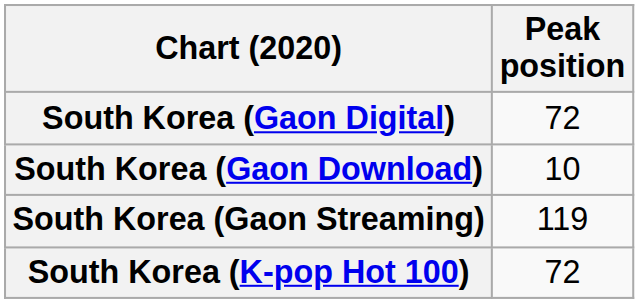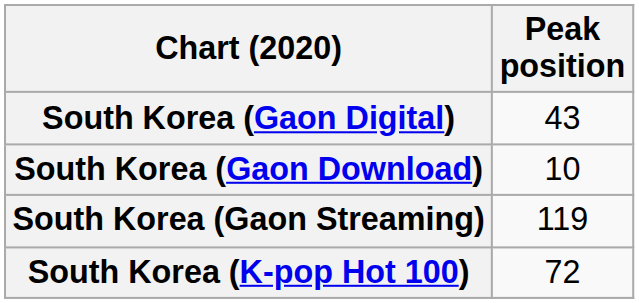South Korea (Gaon Digital) | Peak position: 72 -> 43
